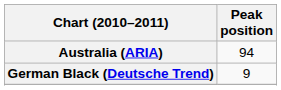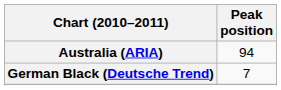German Black (Deutsche Trend) | Peak position: 9 -> 7
